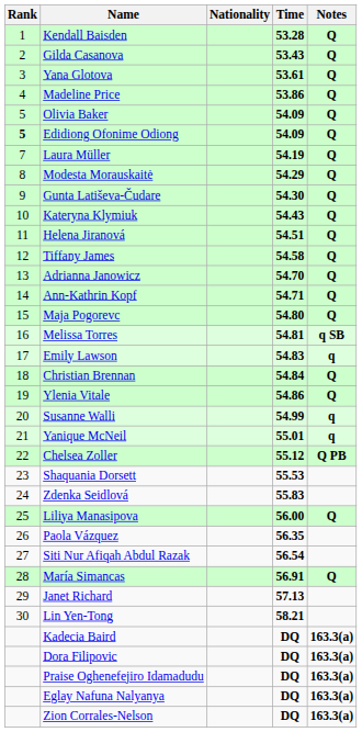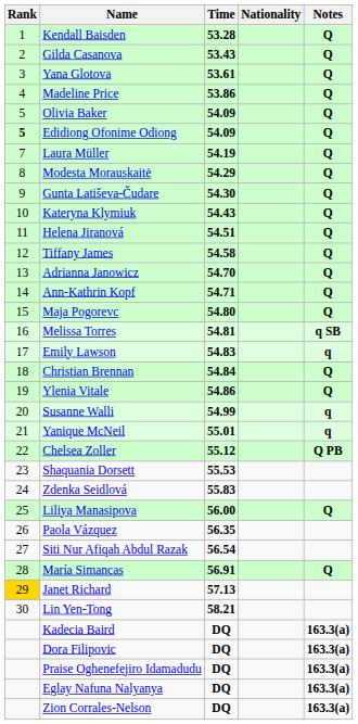columns swapped: Nationality <-> Time
Janet Richard | Rank: no background -> gold background
